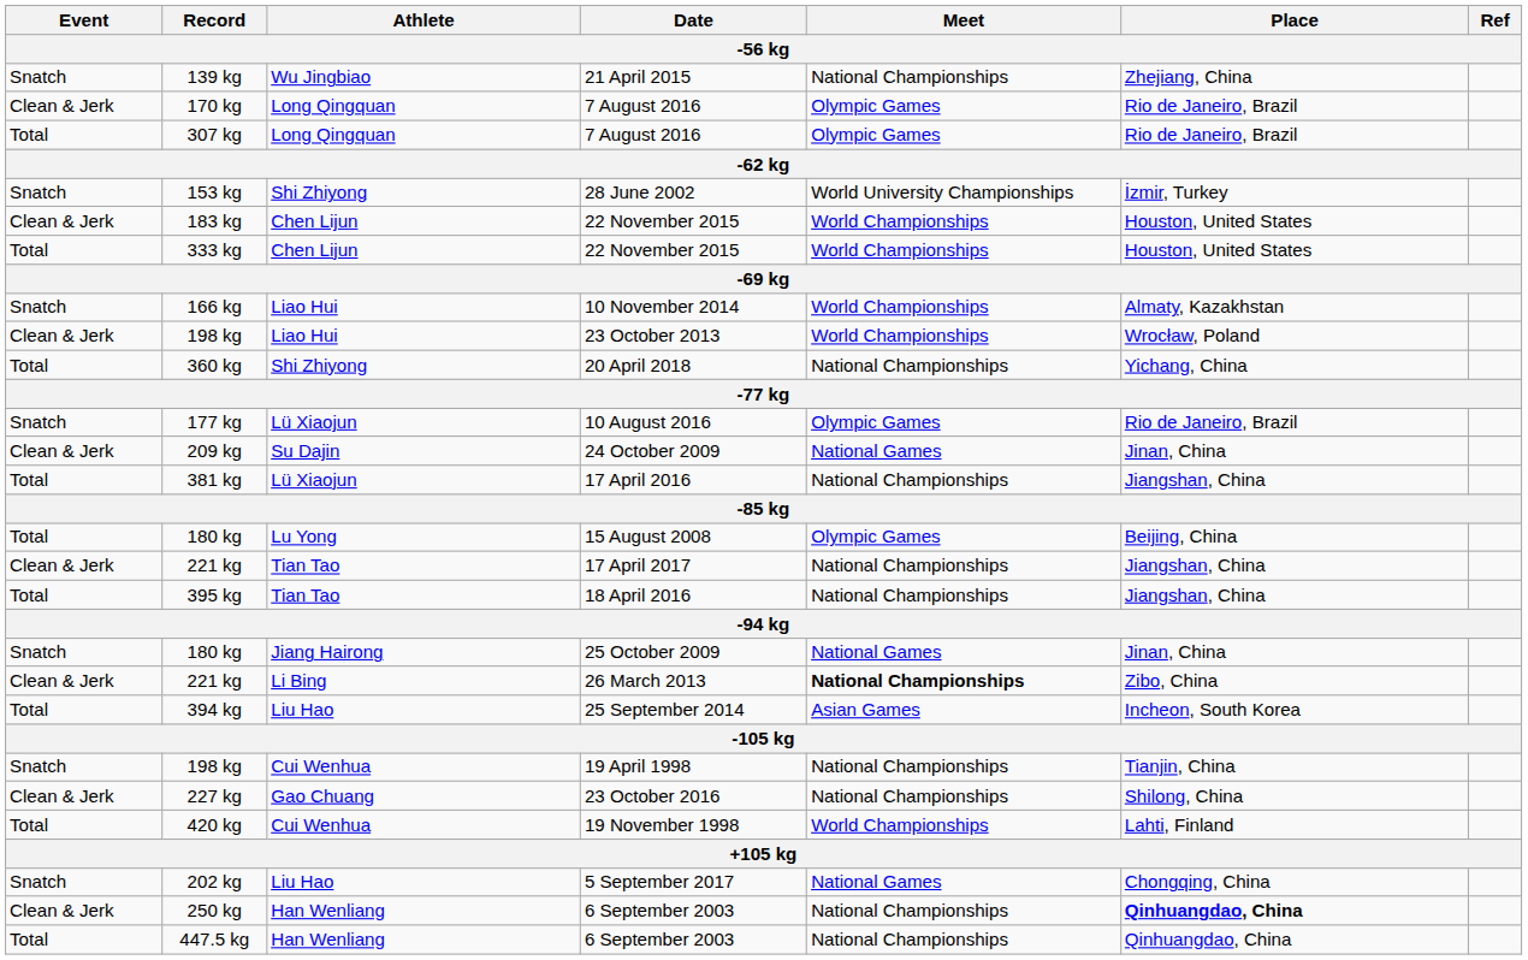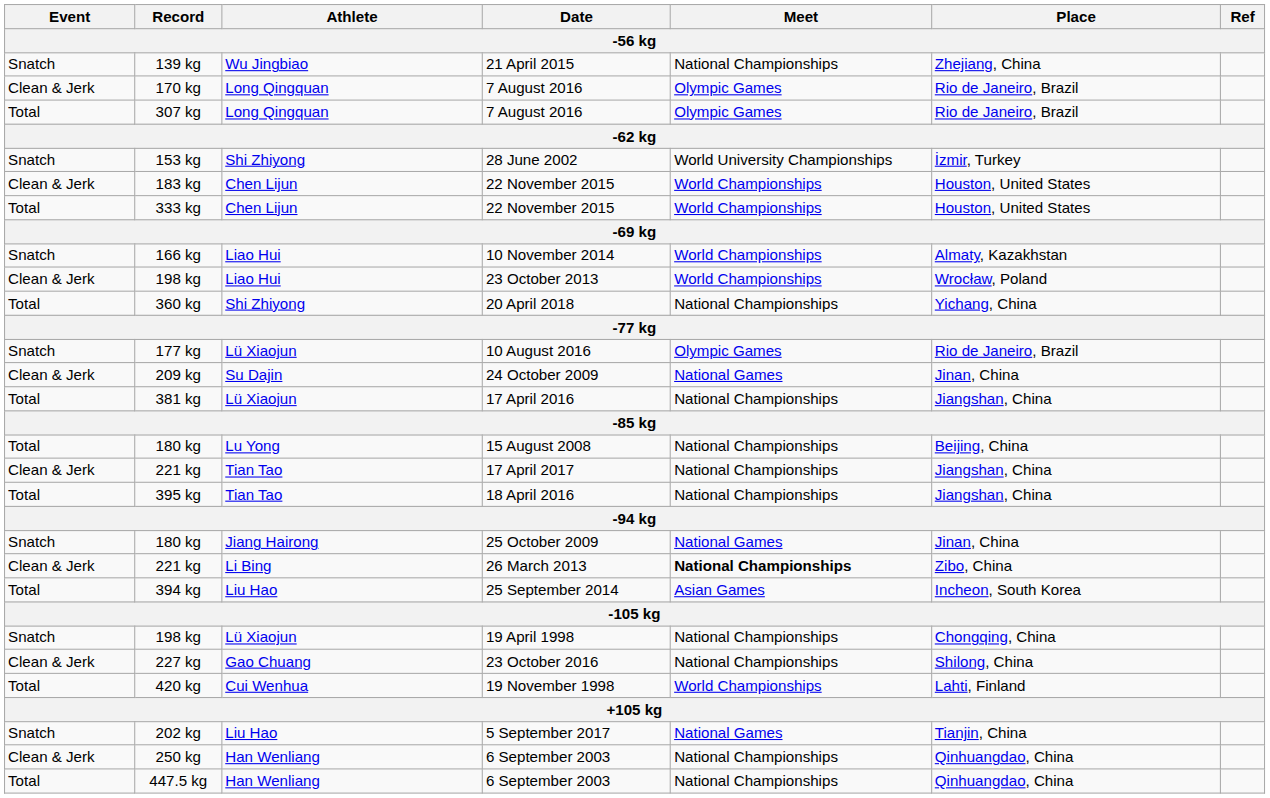180 kg / 15 August 2008 | Meet: Olympic Games -> National Championships
198 kg / 19 April 1998 | Athlete: Cui Wenhua -> Lü Xiaojun
198 kg / 19 April 1998 | Place: Tianjin, China -> Chongqing, China
202 kg | Place: Chongqing, China -> Tianjin, China
250 kg | Place: bold -> normal
